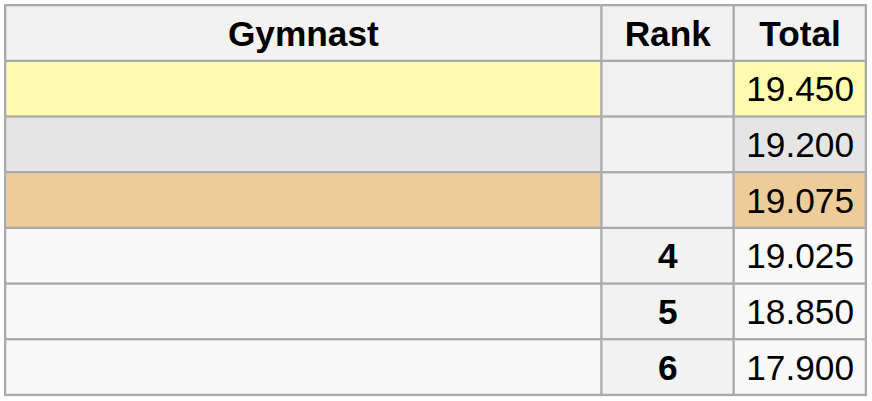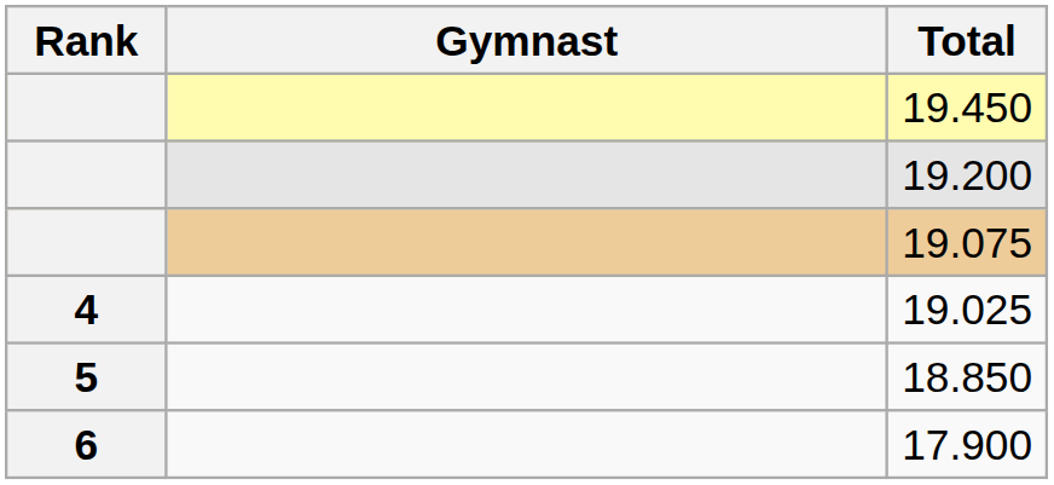columns swapped: Rank <-> Gymnast
